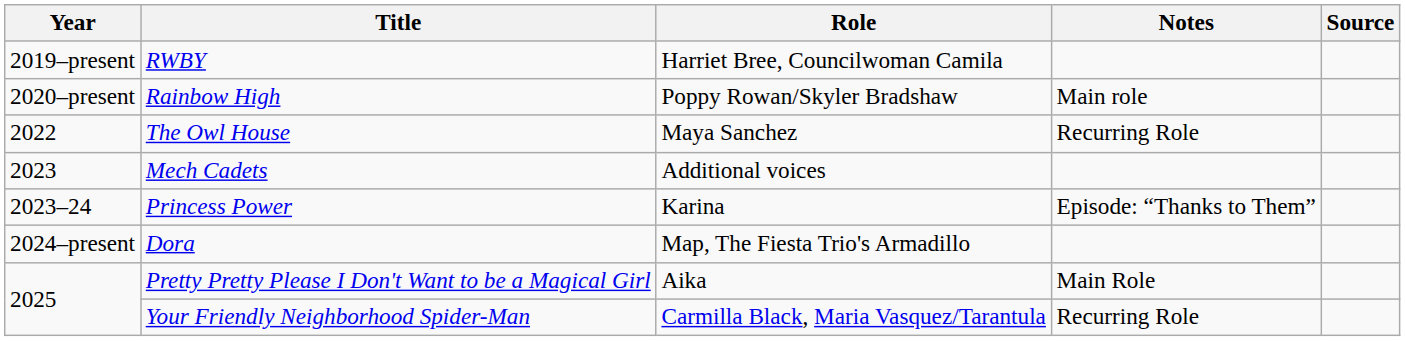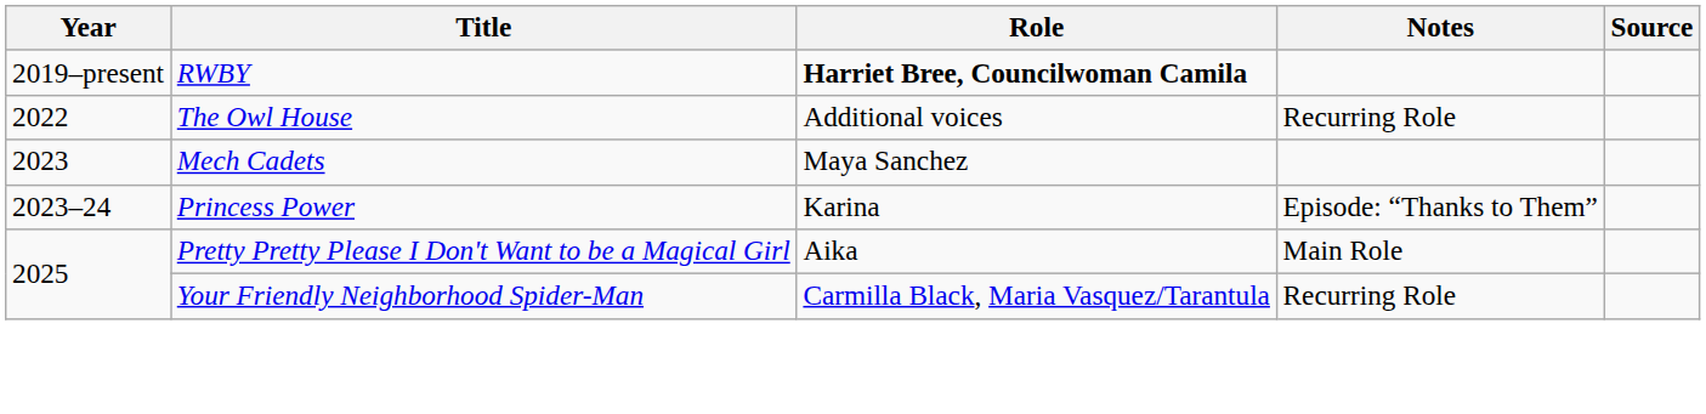RWBY | Role: normal -> bold
- row: 2020–present | Rainbow High | Poppy Rowan/Skyler Bradshaw | Main role
The Owl House | Role: Maya Sanchez -> Additional voices
Mech Cadets | Role: Additional voices -> Maya Sanchez
- row: 2024–present | Dora | Map, The Fiesta Trio's Armadillo
